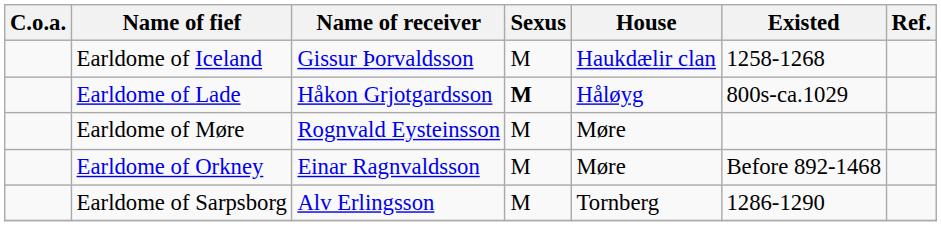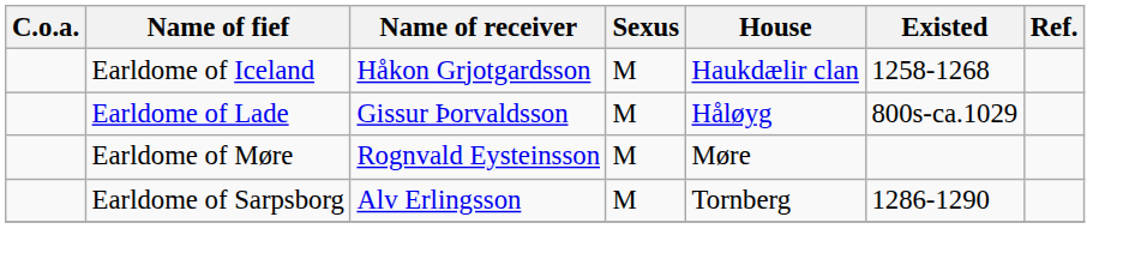Earldome of Iceland | Name of receiver: Gissur Þorvaldsson -> Håkon Grjotgardsson
Earldome of Lade | Name of receiver: Håkon Grjotgardsson -> Gissur Þorvaldsson
Earldome of Lade | Sexus: bold -> normal
- row: Earldome of Orkney | Einar Ragnvaldsson | M | Møre | Before 892-1468
